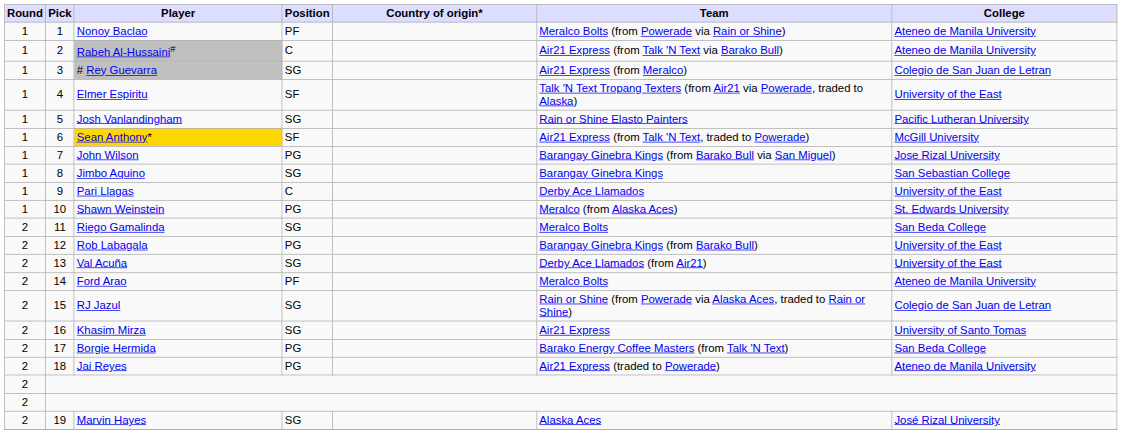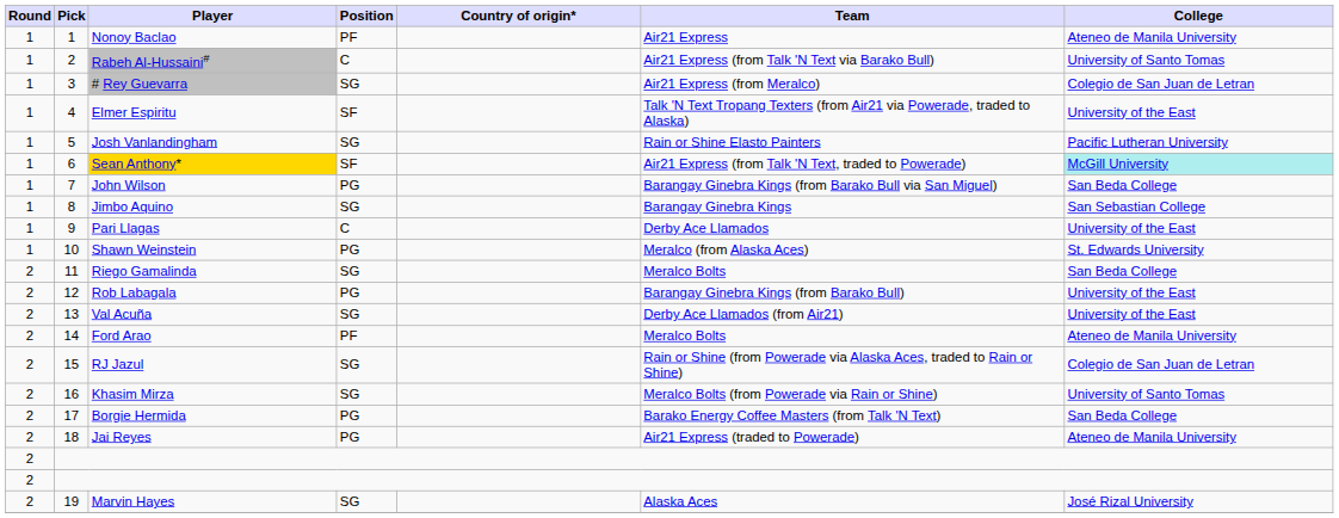Nonoy Baclao | Team: Meralco Bolts (from Powerade via Rain or Shine) -> Air21 Express
Rabeh Al-Hussaini# | College: Ateneo de Manila University -> University of Santo Tomas
Sean Anthony* | College: no background -> paleturquoise background
John Wilson | College: Jose Rizal University -> San Beda College
Khasim Mirza | Team: Air21 Express -> Meralco Bolts (from Powerade via Rain or Shine)
